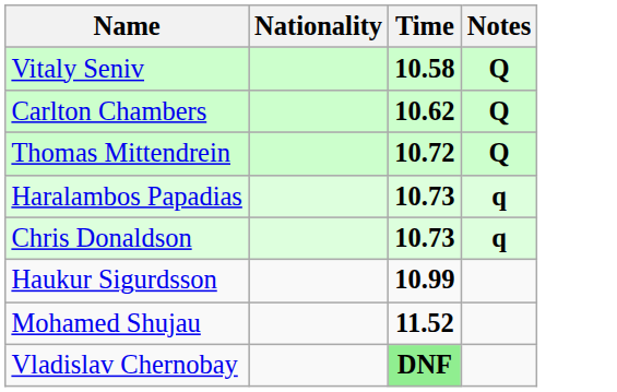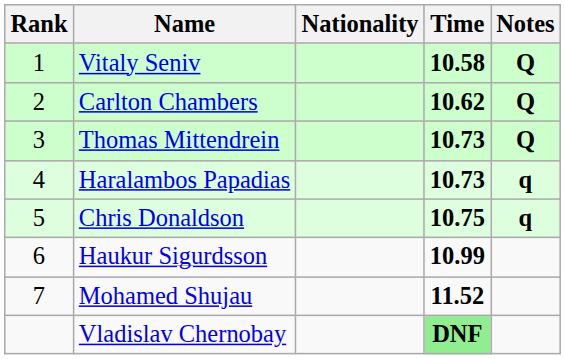+ column: Rank | 1 | 2 | 3 | 4 | 5 | 6 | 7
Thomas Mittendrein | Time: 10.72 -> 10.73
Chris Donaldson | Time: 10.73 -> 10.75
